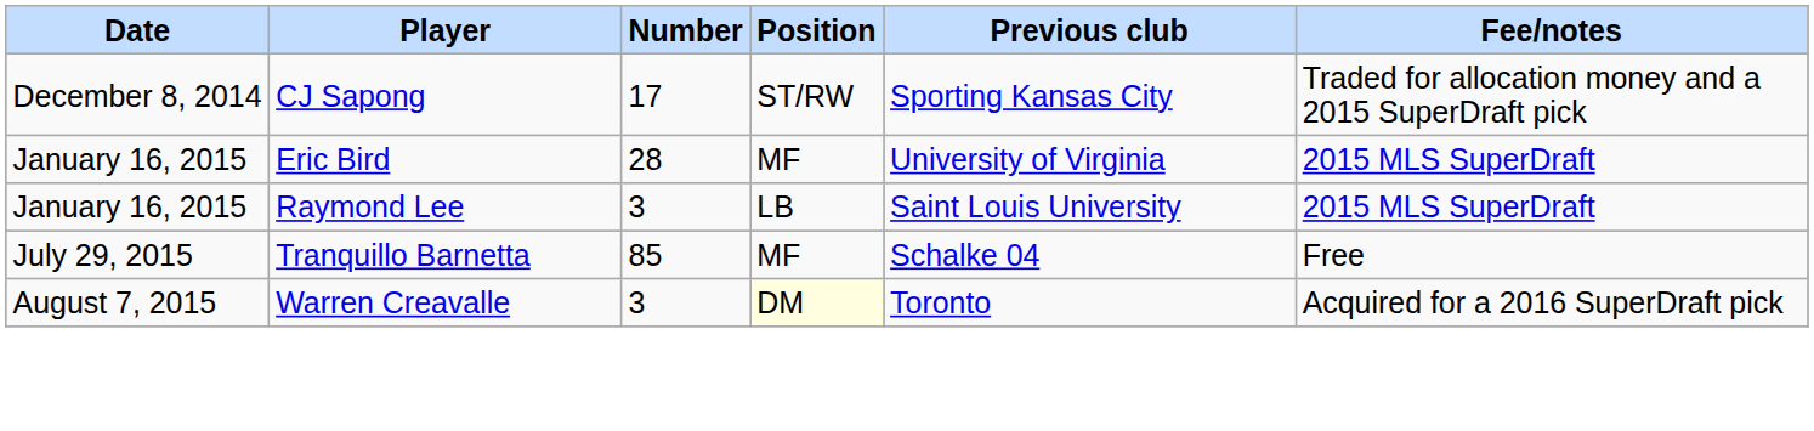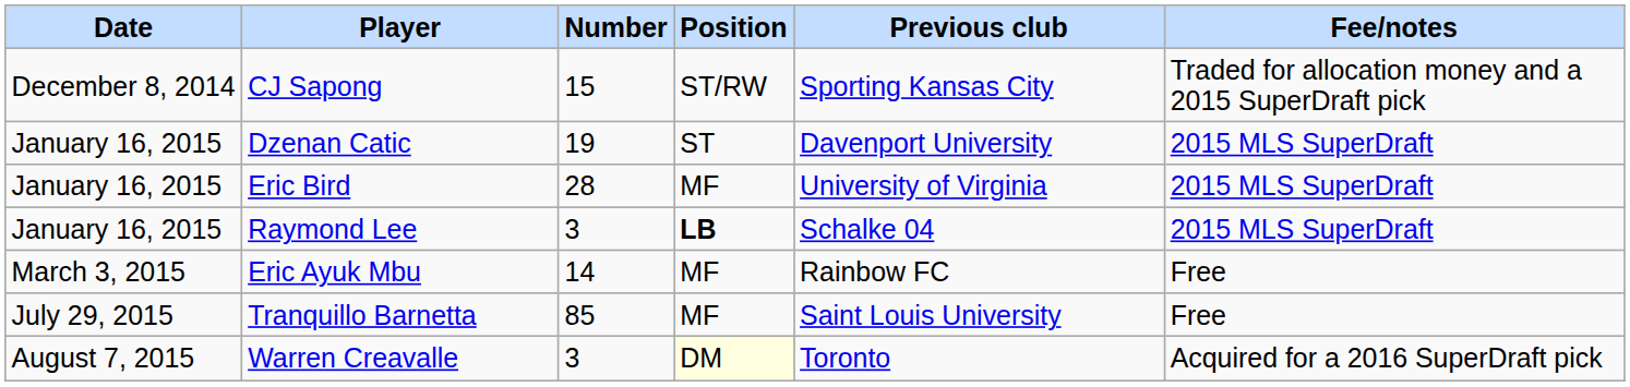CJ Sapong | Number: 17 -> 15
+ row: January 16, 2015 | Dzenan Catic | 19 | ST | Davenport University | 2015 MLS SuperDraft
Raymond Lee | Position: normal -> bold
Raymond Lee | Previous club: Saint Louis University -> Schalke 04
+ row: March 3, 2015 | Eric Ayuk Mbu | 14 | MF | Rainbow FC | Free
Tranquillo Barnetta | Previous club: Schalke 04 -> Saint Louis University
